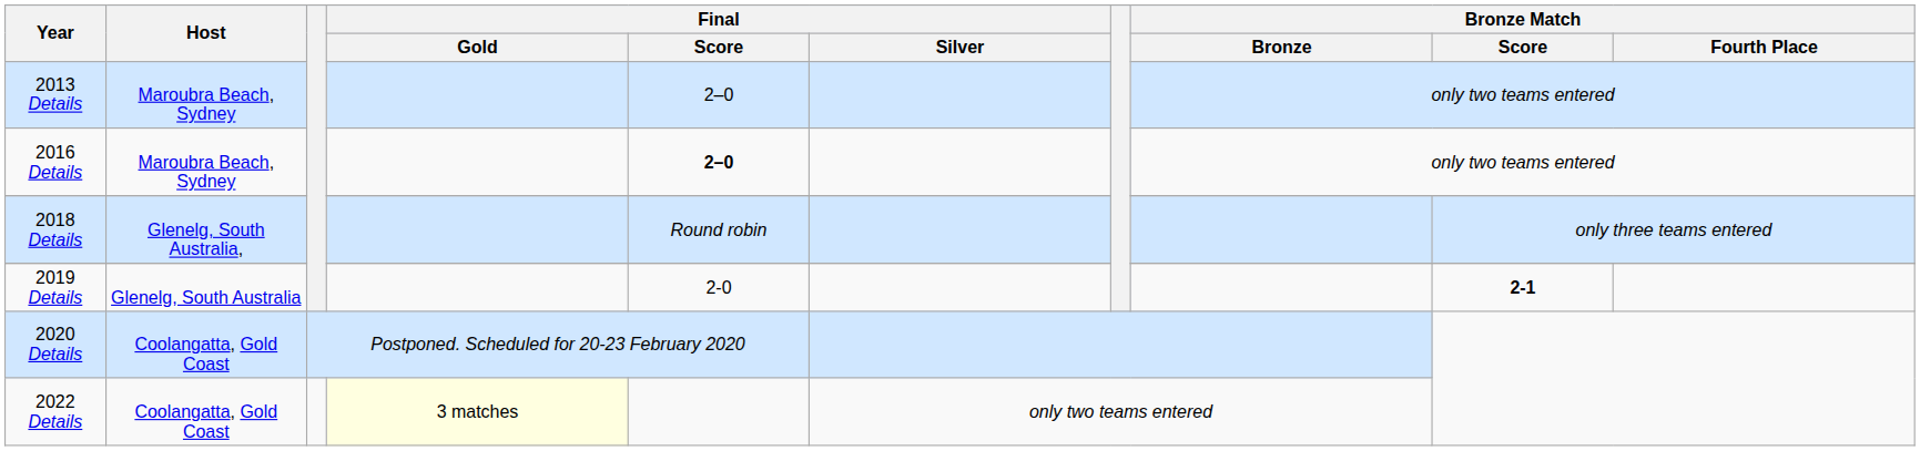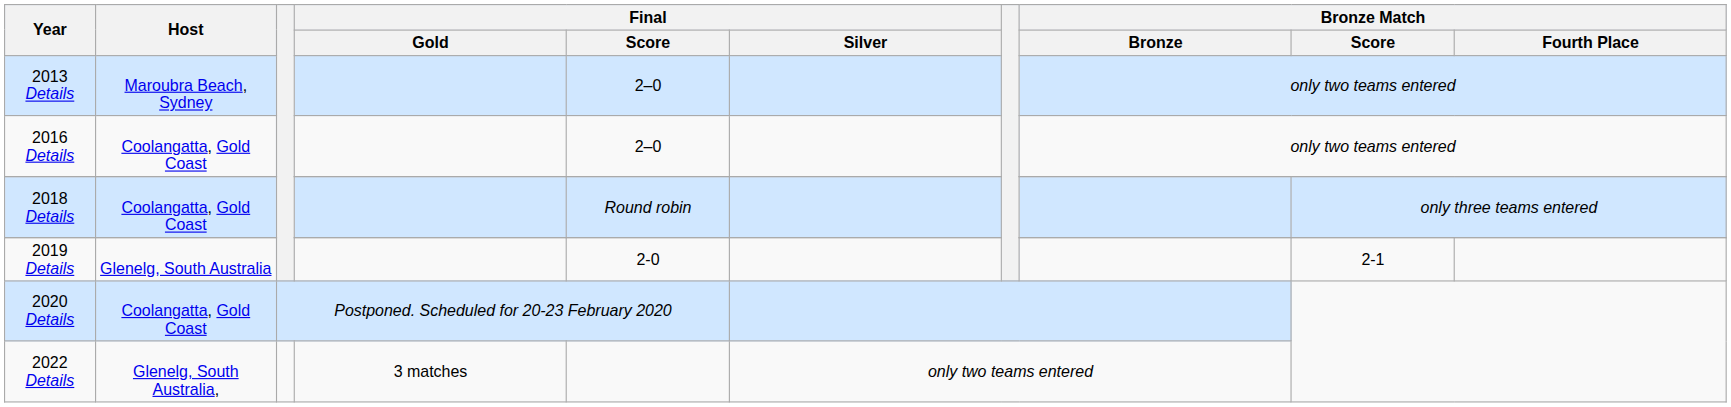2016 Details | Host: Maroubra Beach, Sydney -> Coolangatta, Gold Coast
2016 Details | Final / Score: bold -> normal
2018 Details | Host: Glenelg, South Australia, -> Coolangatta, Gold Coast
2019 Details | Bronze Match / Score: bold -> normal
2022 Details | Host: Coolangatta, Gold Coast -> Glenelg, South Australia,
2022 Details | Final / Gold: lightyellow background -> no background
